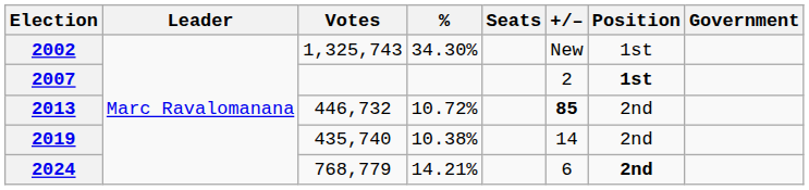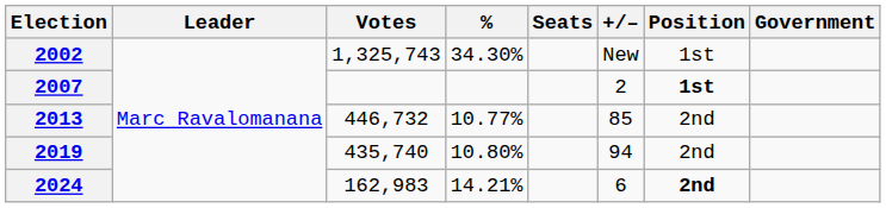2013 | %: 10.72% -> 10.77%
2013 | +/–: bold -> normal
2019 | %: 10.38% -> 10.80%
2019 | +/–: 14 -> 94
2024 | Votes: 768,779 -> 162,983
